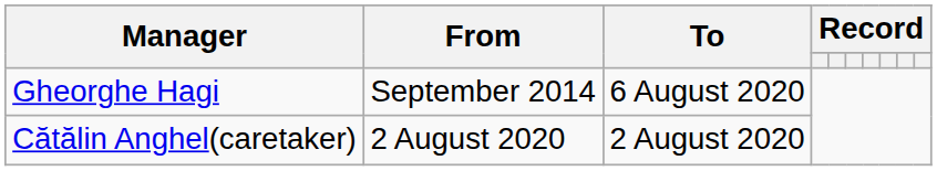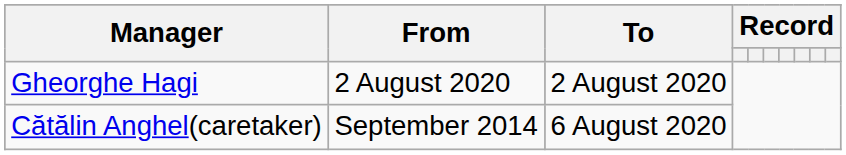Gheorghe Hagi | From: September 2014 -> 2 August 2020
Gheorghe Hagi | To: 6 August 2020 -> 2 August 2020
Cătălin Anghel(caretaker) | From: 2 August 2020 -> September 2014
Cătălin Anghel(caretaker) | To: 2 August 2020 -> 6 August 2020
